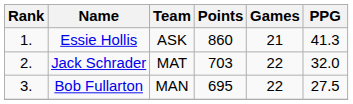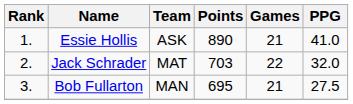Essie Hollis | Points: 860 -> 890
Essie Hollis | PPG: 41.3 -> 41.0
Bob Fullarton | Games: 22 -> 21
